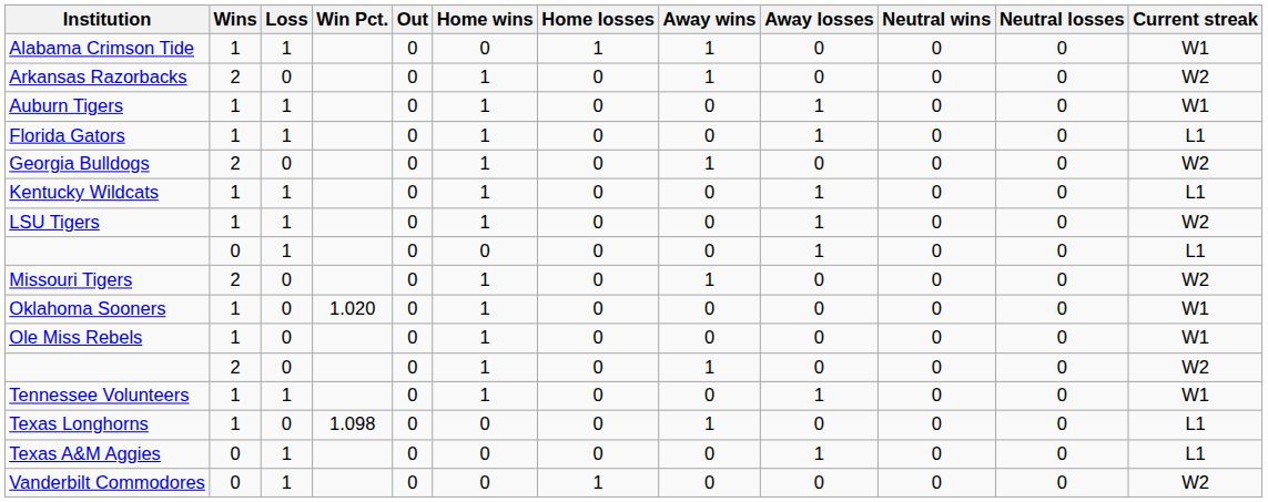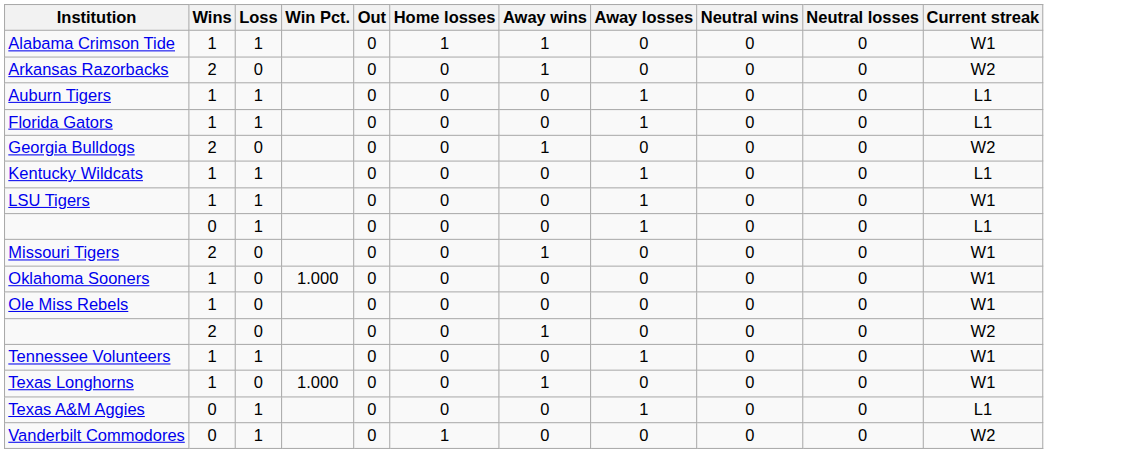- column: Home wins | 0 | 1 | 1 | 1 | 1 | 1 | 1 | 0 | 1 | 1 | 1 | 1 | 1 | 0 | 0 | 0
Auburn Tigers | Current streak: W1 -> L1
LSU Tigers | Current streak: W2 -> W1
Missouri Tigers | Current streak: W2 -> W1
Oklahoma Sooners | Win Pct.: 1.020 -> 1.000
Texas Longhorns | Win Pct.: 1.098 -> 1.000
Texas Longhorns | Current streak: L1 -> W1
